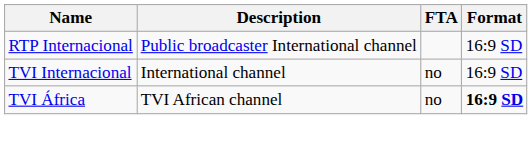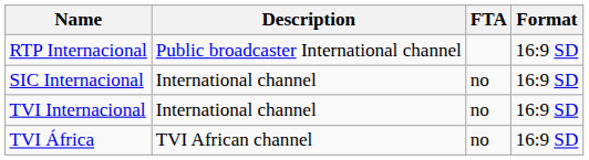+ row: SIC Internacional | International channel | no | 16:9 SD
TVI África | Format: bold -> normal
